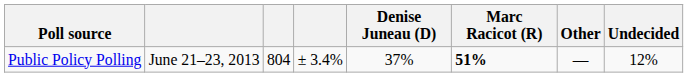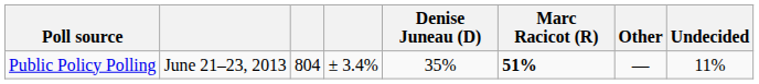Public Policy Polling | Denise Juneau (D): 37% -> 35%
Public Policy Polling | Undecided: 12% -> 11%
